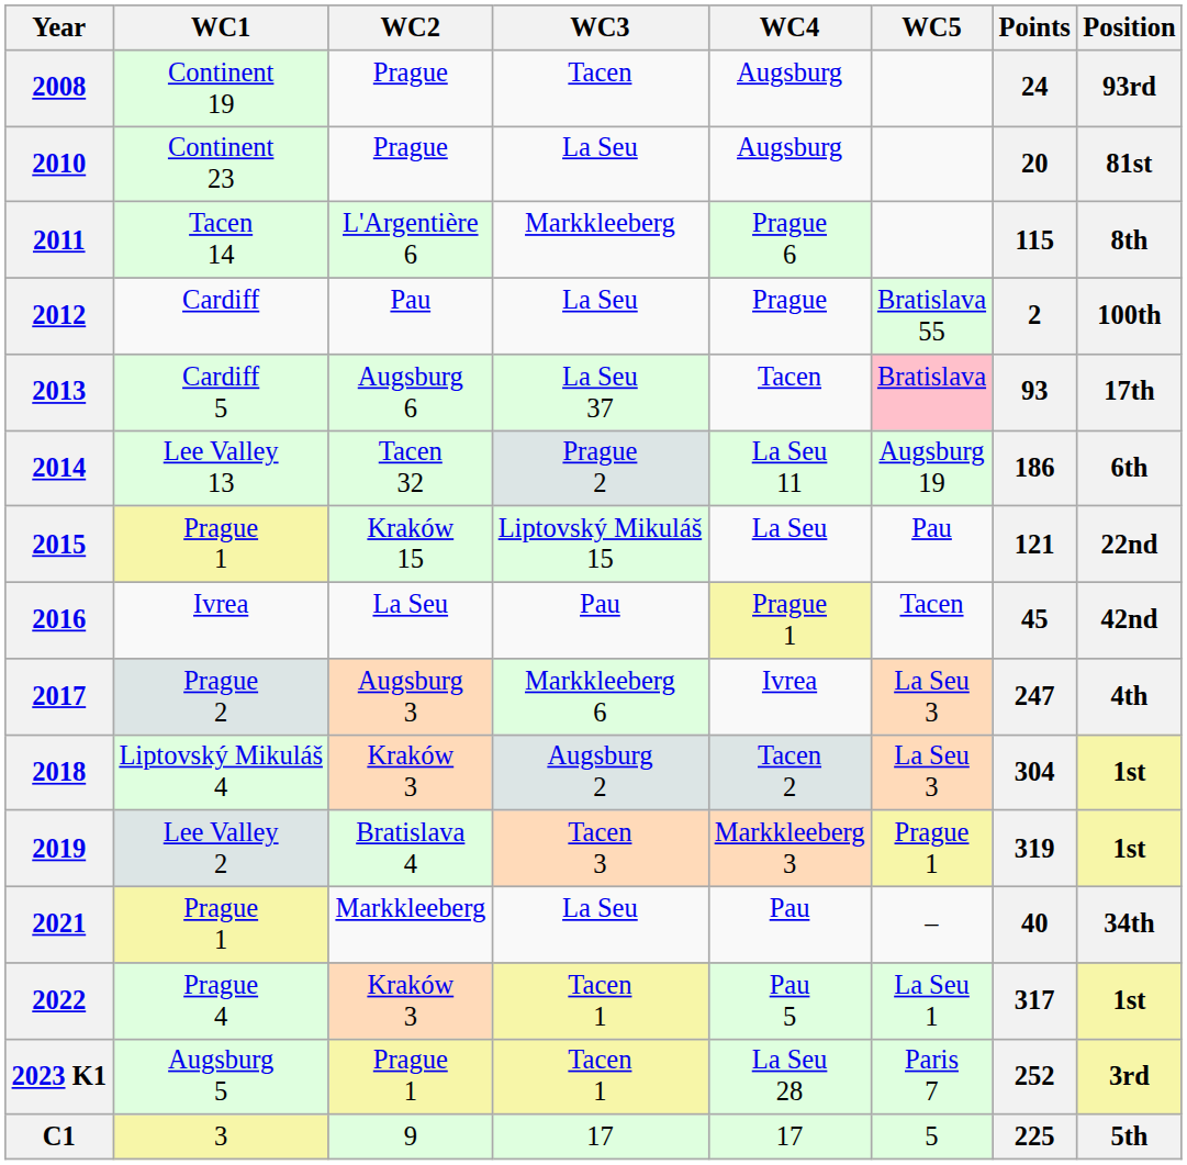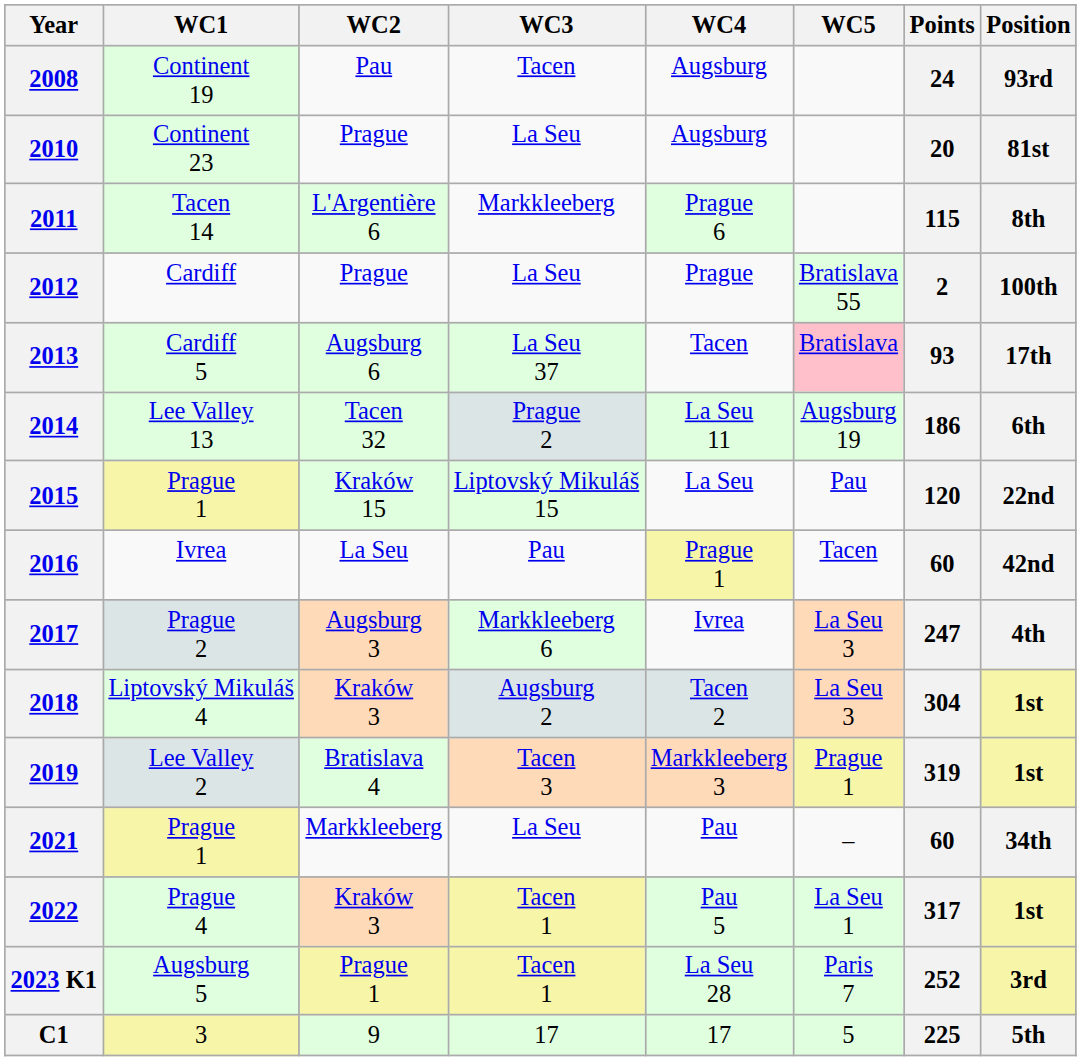2008 | WC2: Prague -> Pau
2012 | WC2: Pau -> Prague
2015 | Points: 121 -> 120
2016 | Points: 45 -> 60
2021 | Points: 40 -> 60
